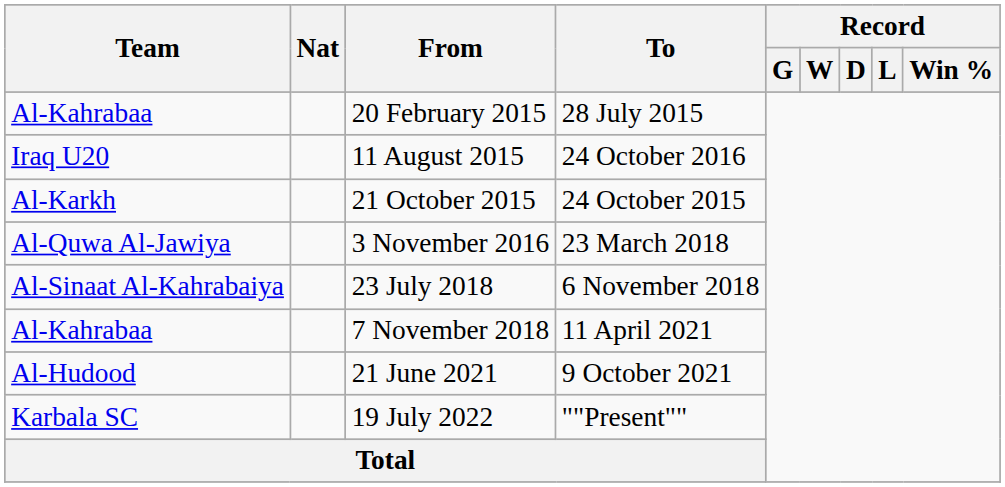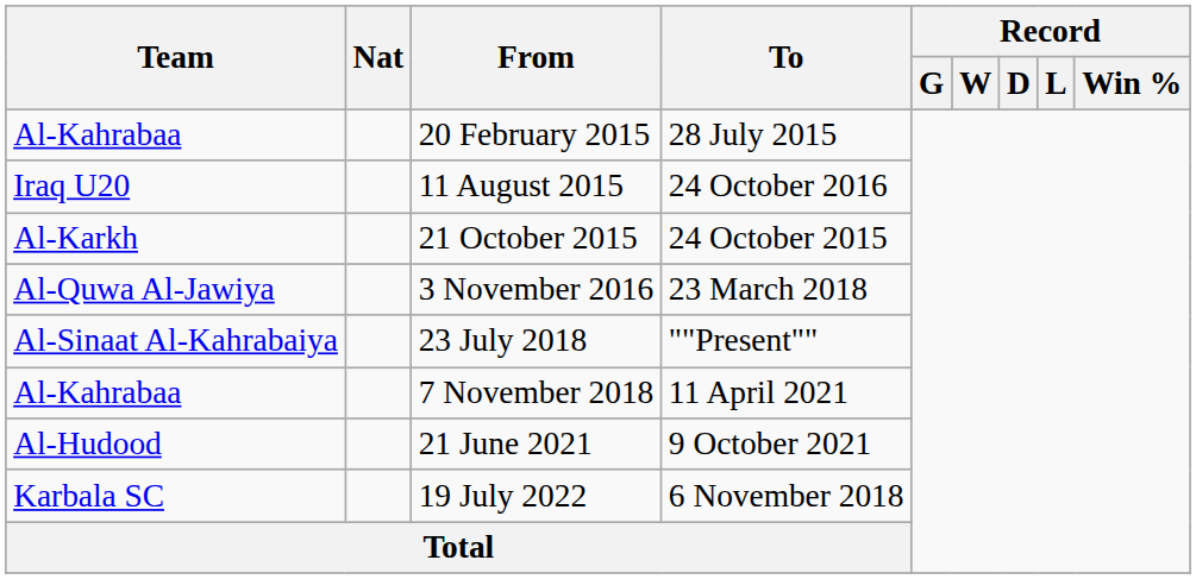23 July 2018 | To: 6 November 2018 -> ""Present""
19 July 2022 | To: ""Present"" -> 6 November 2018
